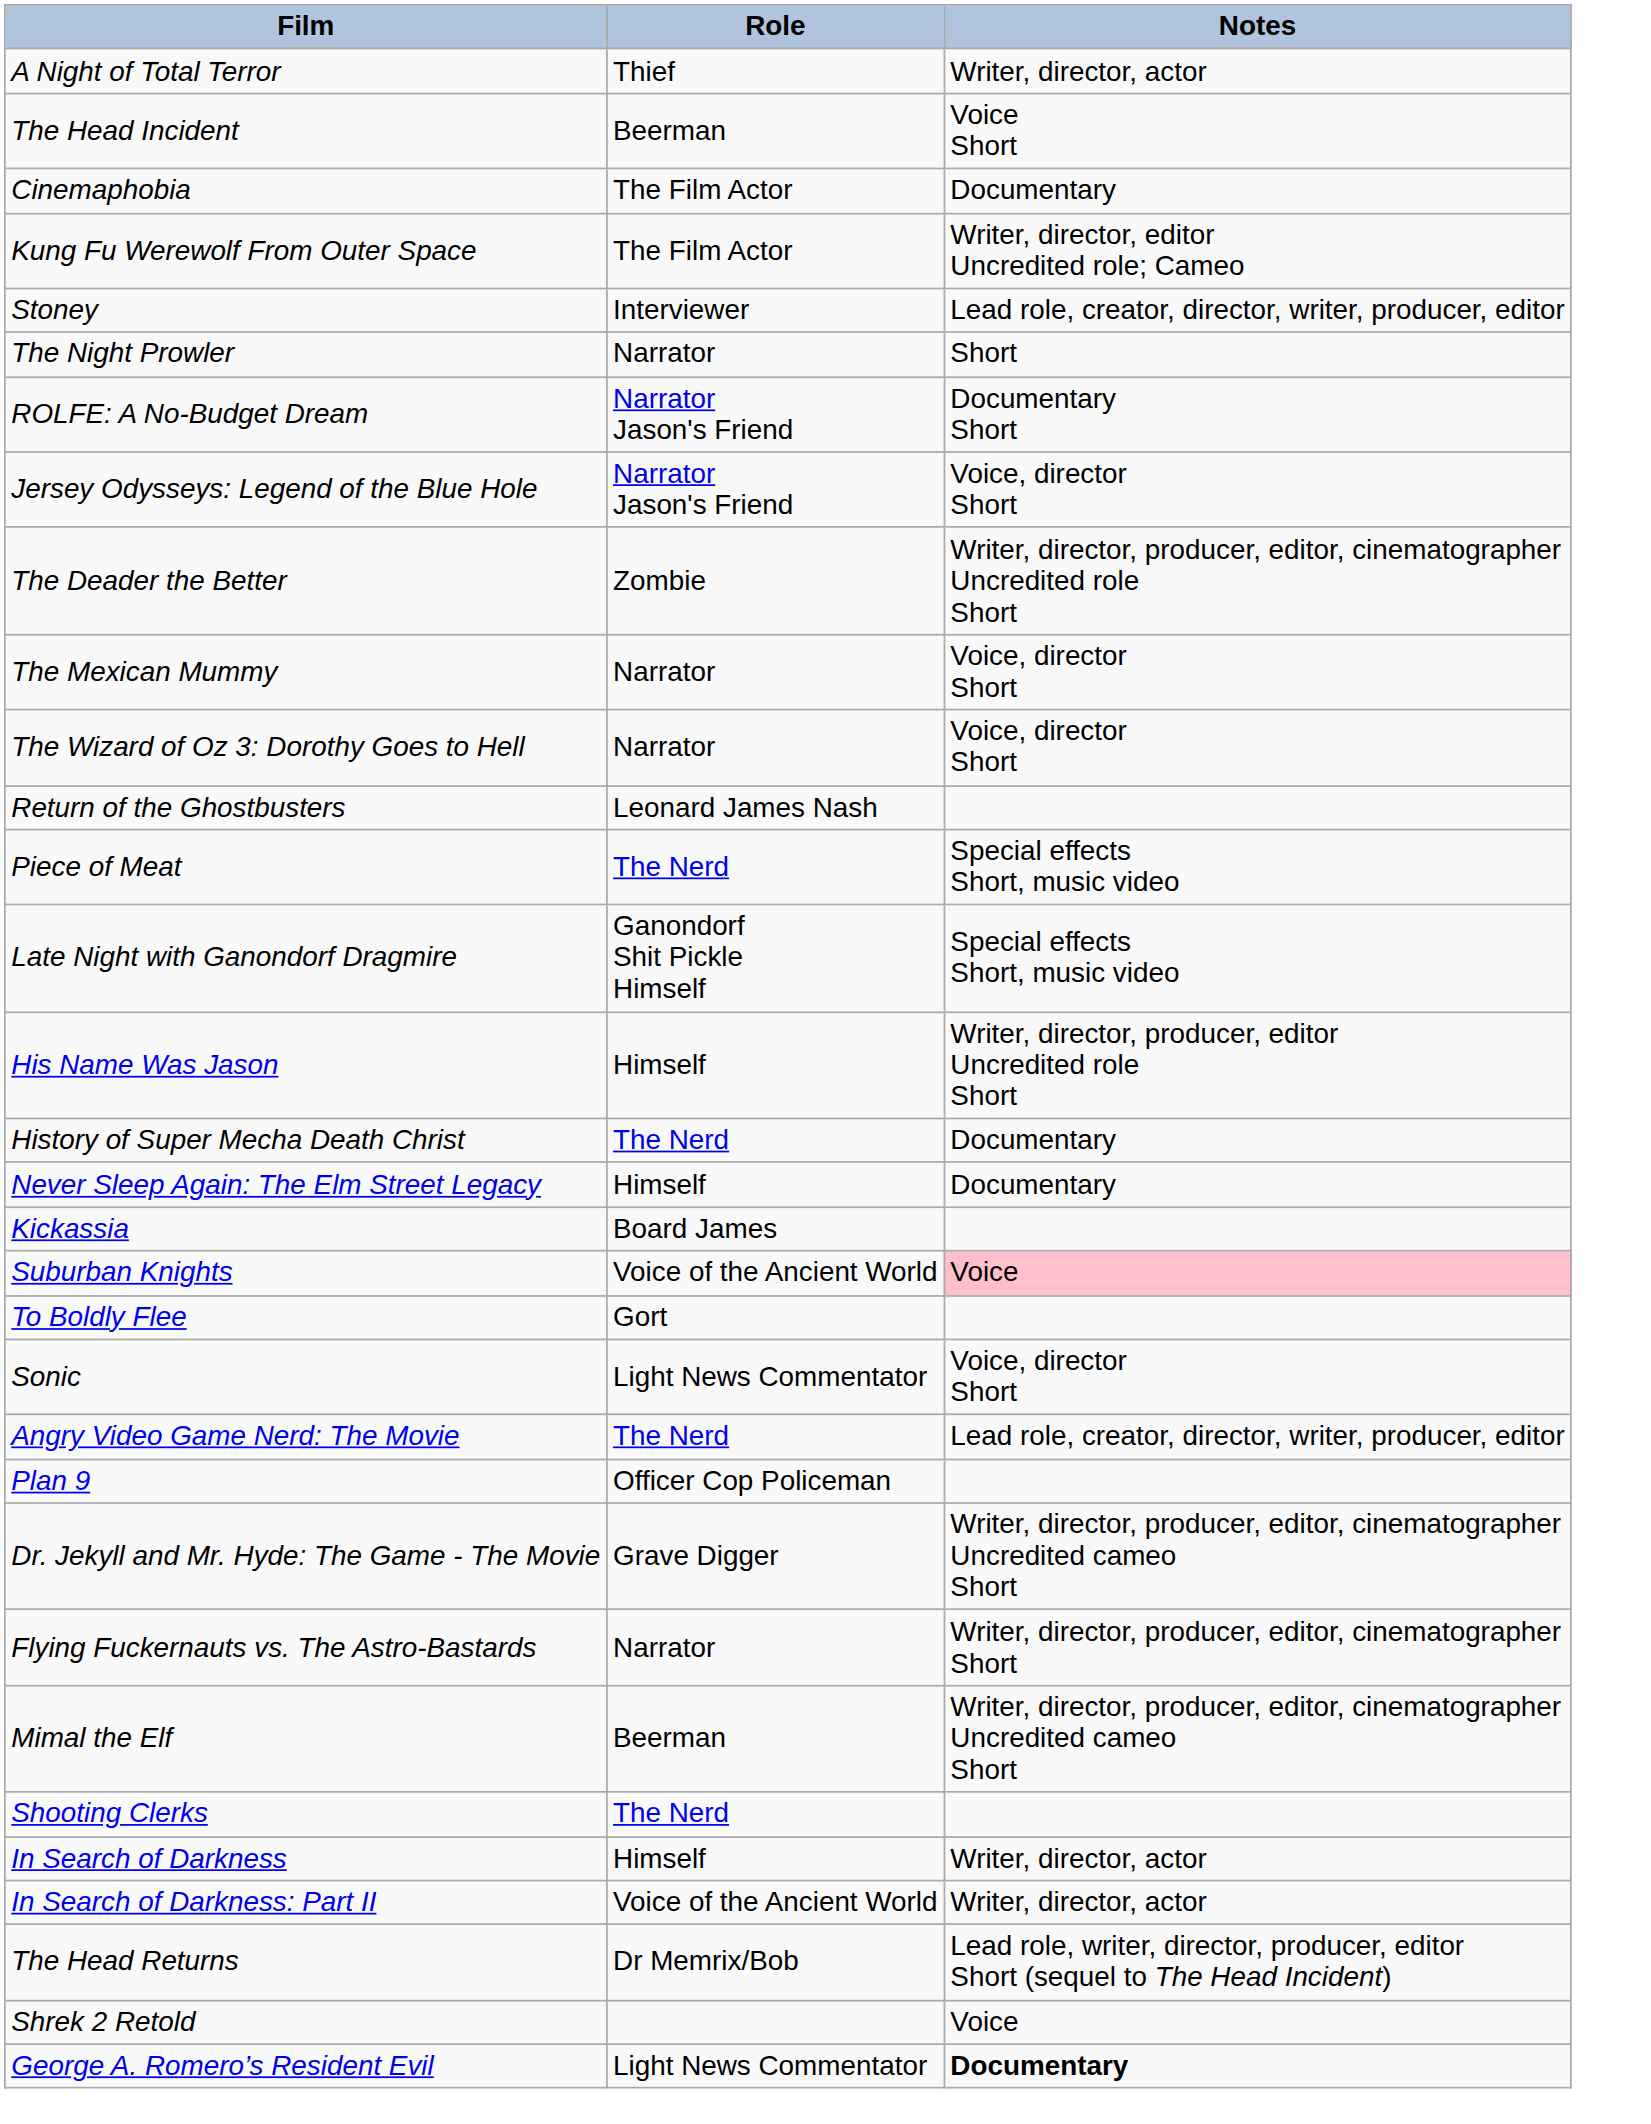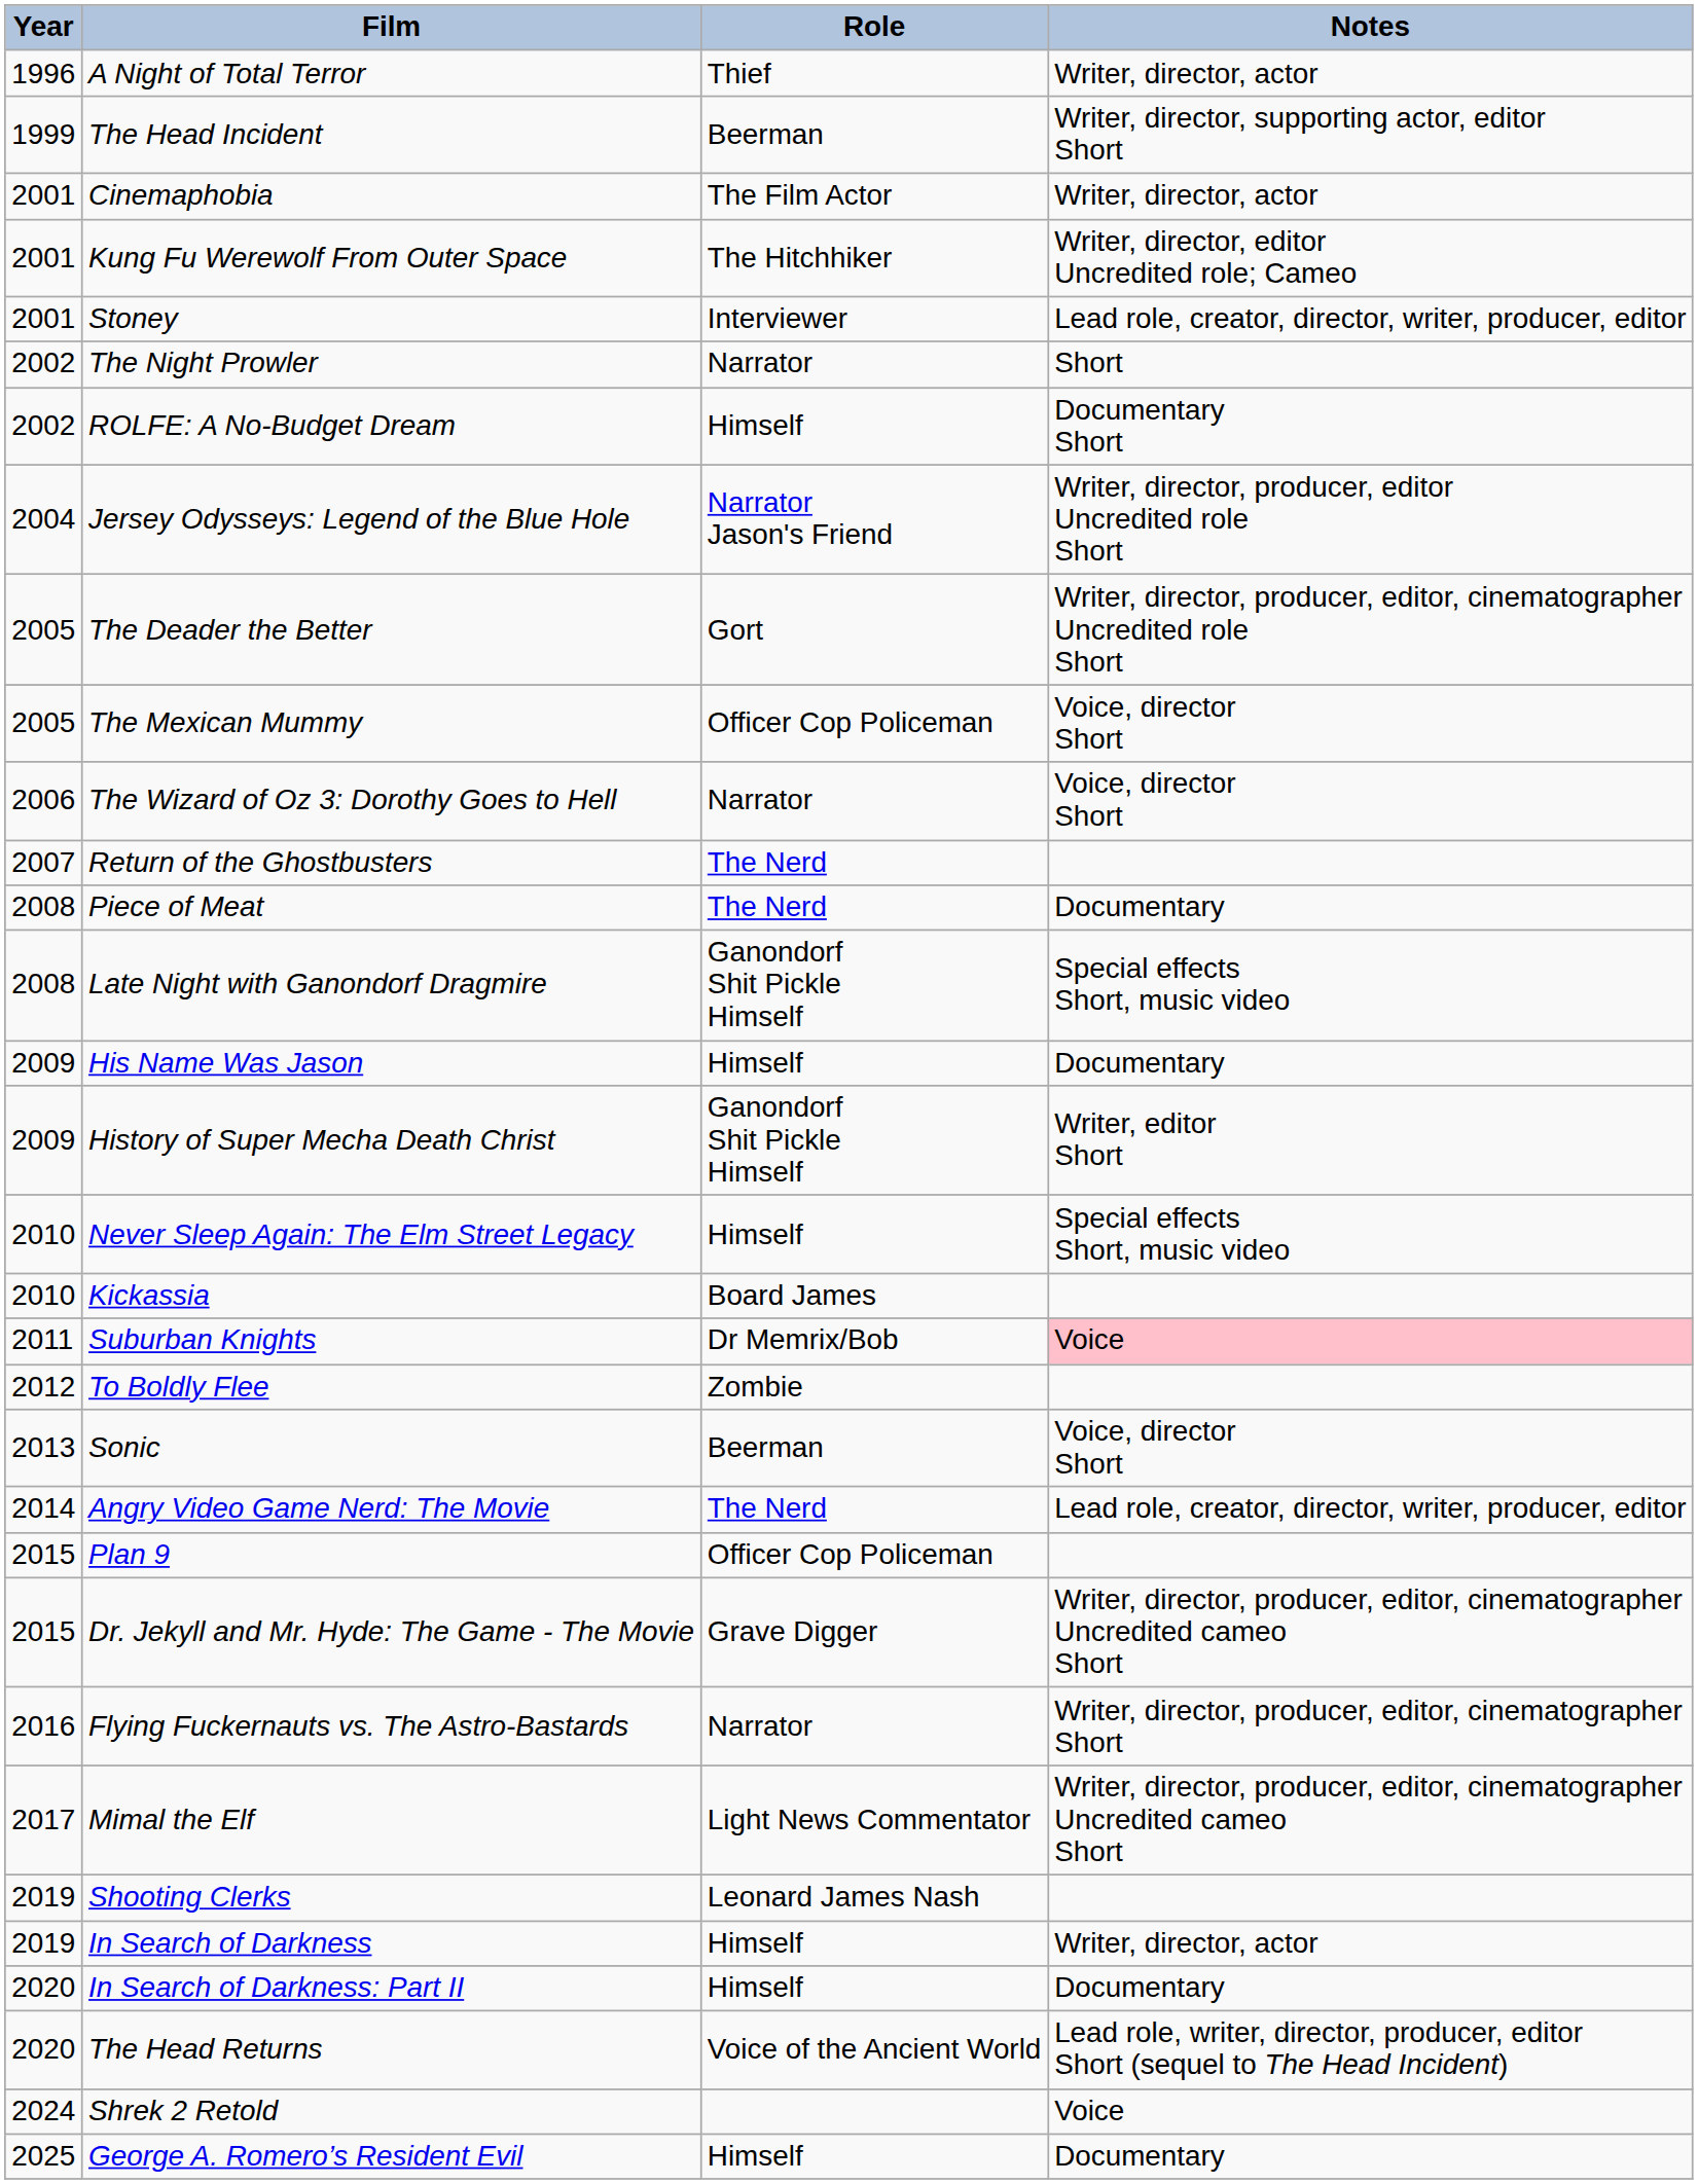+ column: Year | 1996 | 1999 | 2001 | 2001 | 2001 | 2002 | 2002 | 2004 | 2005 | 2005 | 2006 | 2007 | 2008 | 2008 | 2009 | 2009 | 2010 | 2010 | 2011 | 2012 | 2013 | 2014 | 2015 | 2015 | 2016 | 2017 | 2019 | 2019 | 2020 | 2020 | 2024 | 2025
The Head Incident | Notes: Voice Short -> Writer, director, supporting actor, editor Short
Cinemaphobia | Notes: Documentary -> Writer, director, actor
Kung Fu Werewolf From Outer Space | Role: The Film Actor -> The Hitchhiker
ROLFE: A No-Budget Dream | Role: Narrator Jason's Friend -> Himself
Jersey Odysseys: Legend of the Blue Hole | Notes: Voice, director Short -> Writer, director, producer, editor Uncredited role Short
The Deader the Better | Role: Zombie -> Gort
The Mexican Mummy | Role: Narrator -> Officer Cop Policeman
Return of the Ghostbusters | Role: Leonard James Nash -> The Nerd
Piece of Meat | Notes: Special effects Short, music video -> Documentary
His Name Was Jason | Notes: Writer, director, producer, editor Uncredited role Short -> Documentary
History of Super Mecha Death Christ | Role: The Nerd -> Ganondorf Shit Pickle Himself
History of Super Mecha Death Christ | Notes: Documentary -> Writer, editor Short
Never Sleep Again: The Elm Street Legacy | Notes: Documentary -> Special effects Short, music video
Suburban Knights | Role: Voice of the Ancient World -> Dr Memrix/Bob
To Boldly Flee | Role: Gort -> Zombie
Sonic | Role: Light News Commentator -> Beerman
Mimal the Elf | Role: Beerman -> Light News Commentator
Shooting Clerks | Role: The Nerd -> Leonard James Nash
In Search of Darkness: Part II | Role: Voice of the Ancient World -> Himself
In Search of Darkness: Part II | Notes: Writer, director, actor -> Documentary
The Head Returns | Role: Dr Memrix/Bob -> Voice of the Ancient World
George A. Romero’s Resident Evil | Role: Light News Commentator -> Himself
George A. Romero’s Resident Evil | Notes: bold -> normal
